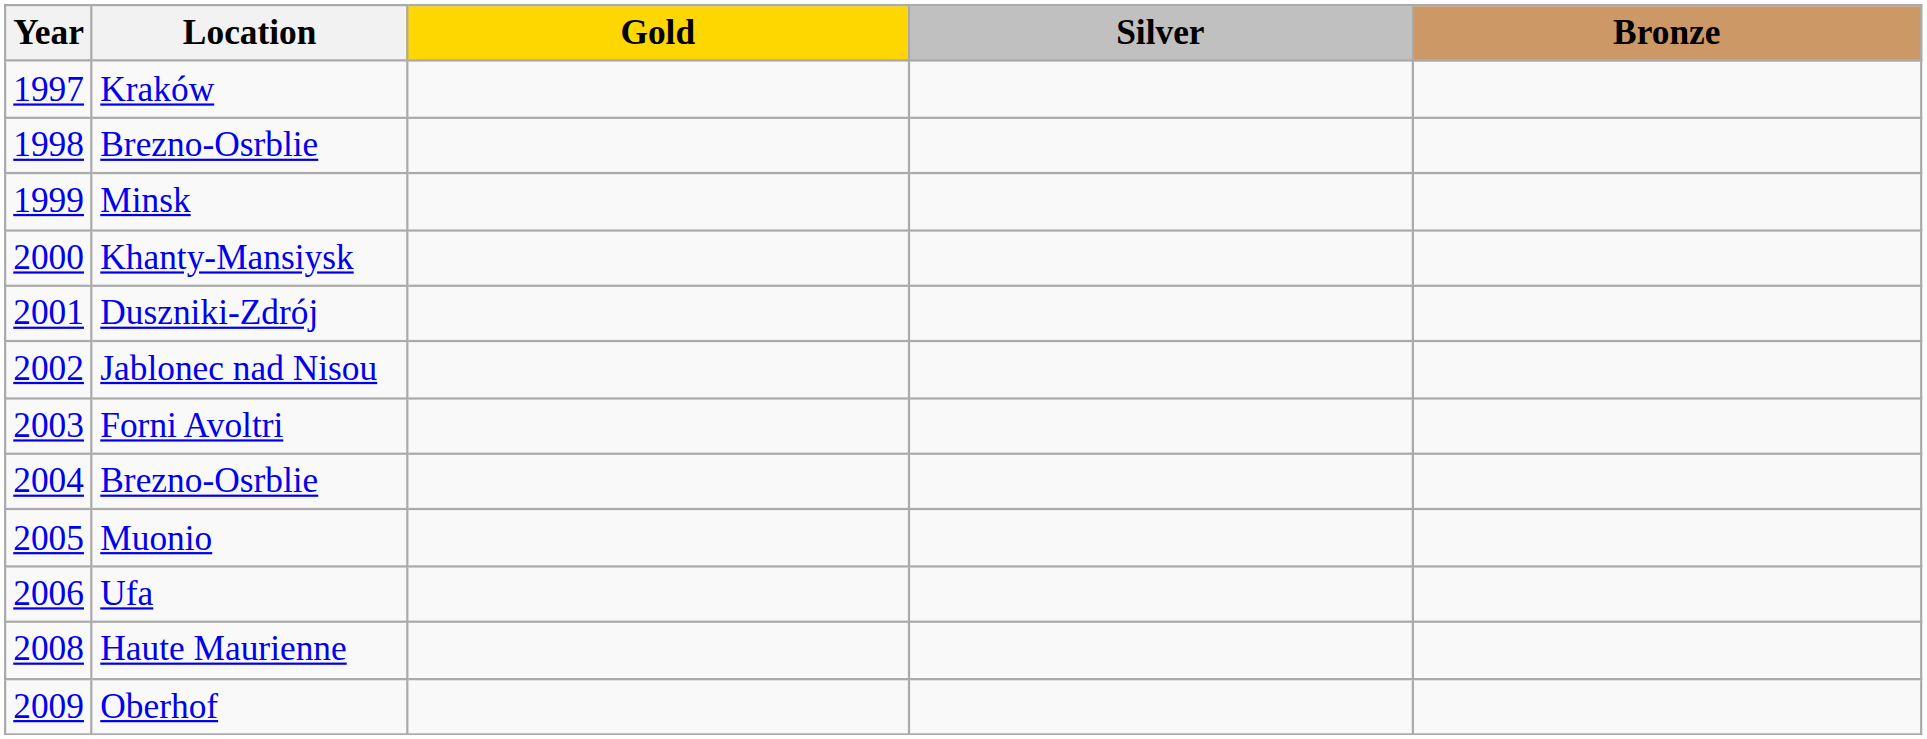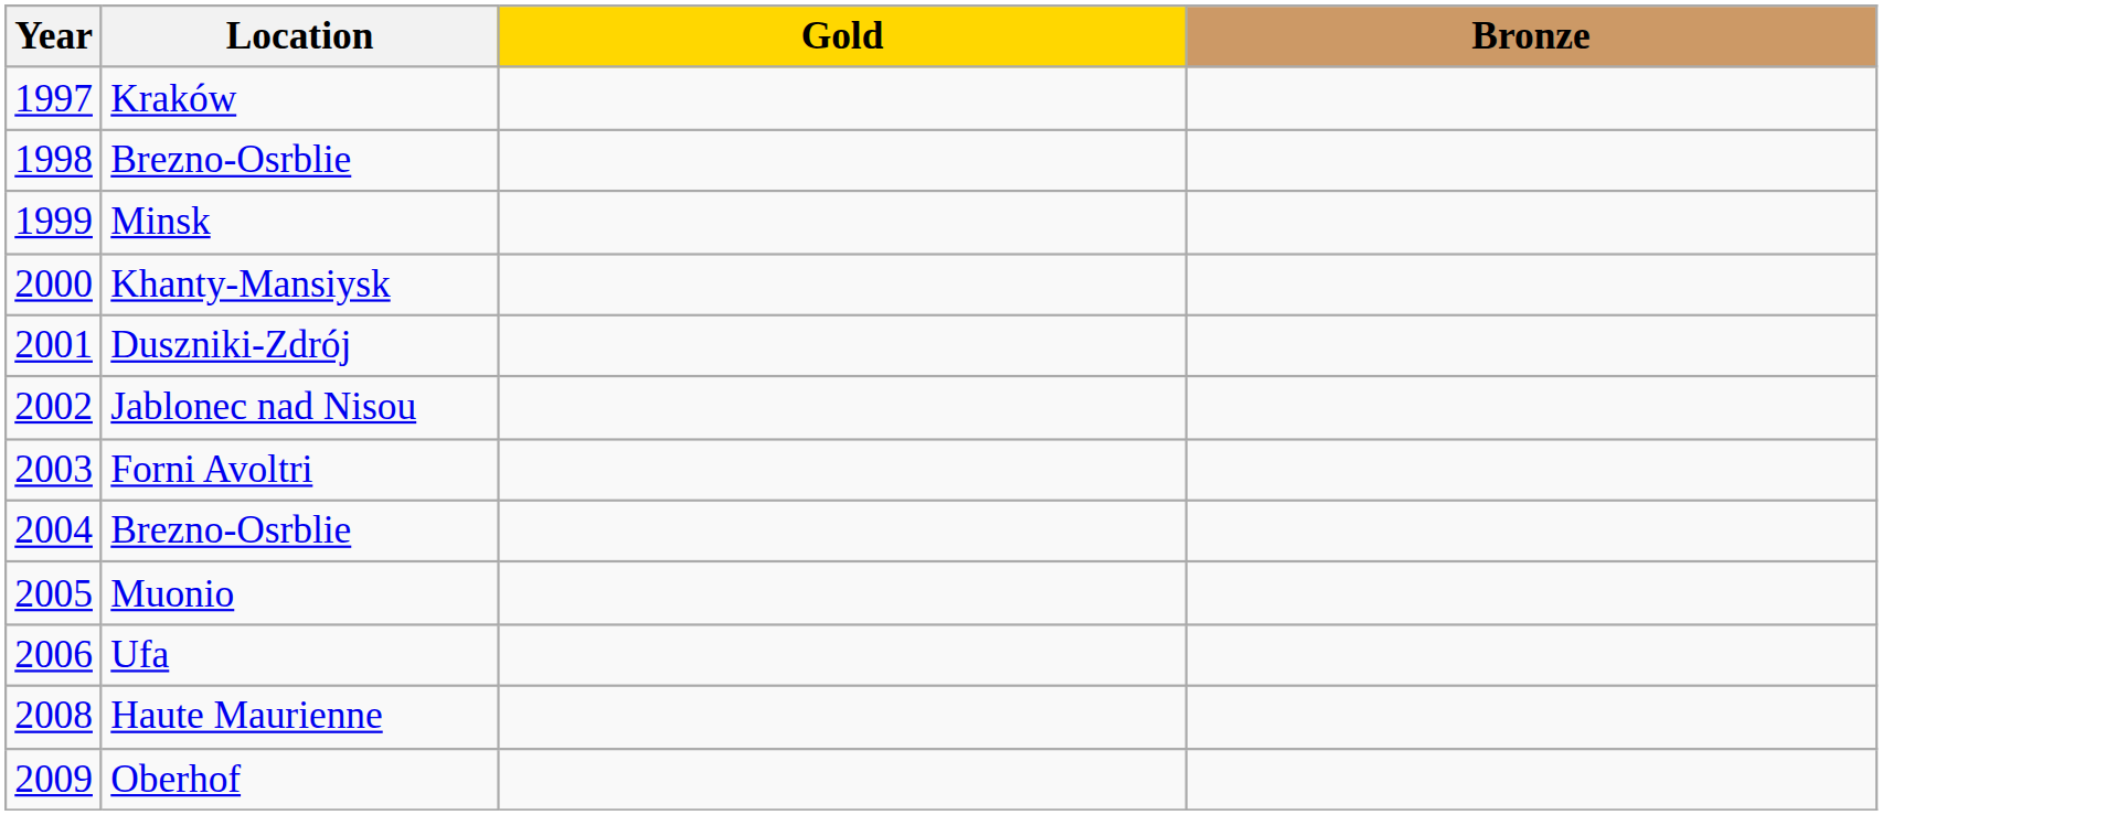- column: Silver
